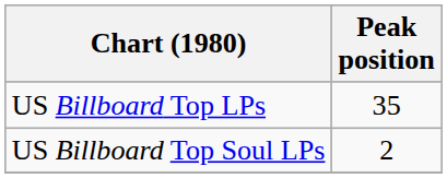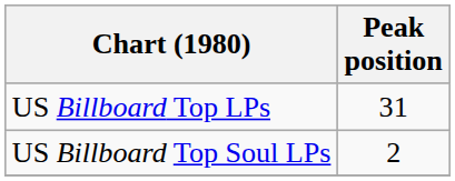US Billboard Top LPs | Peak position: 35 -> 31
